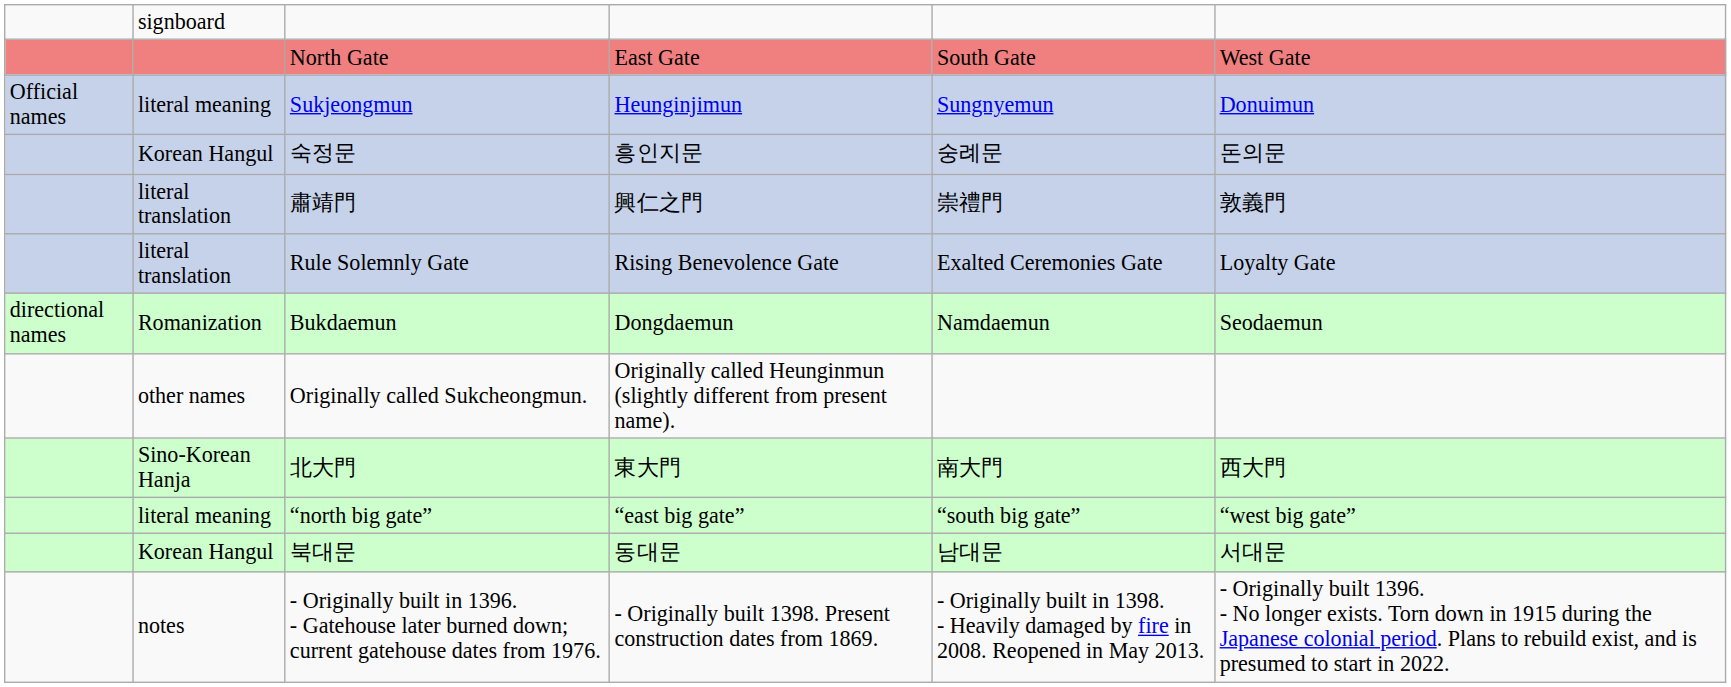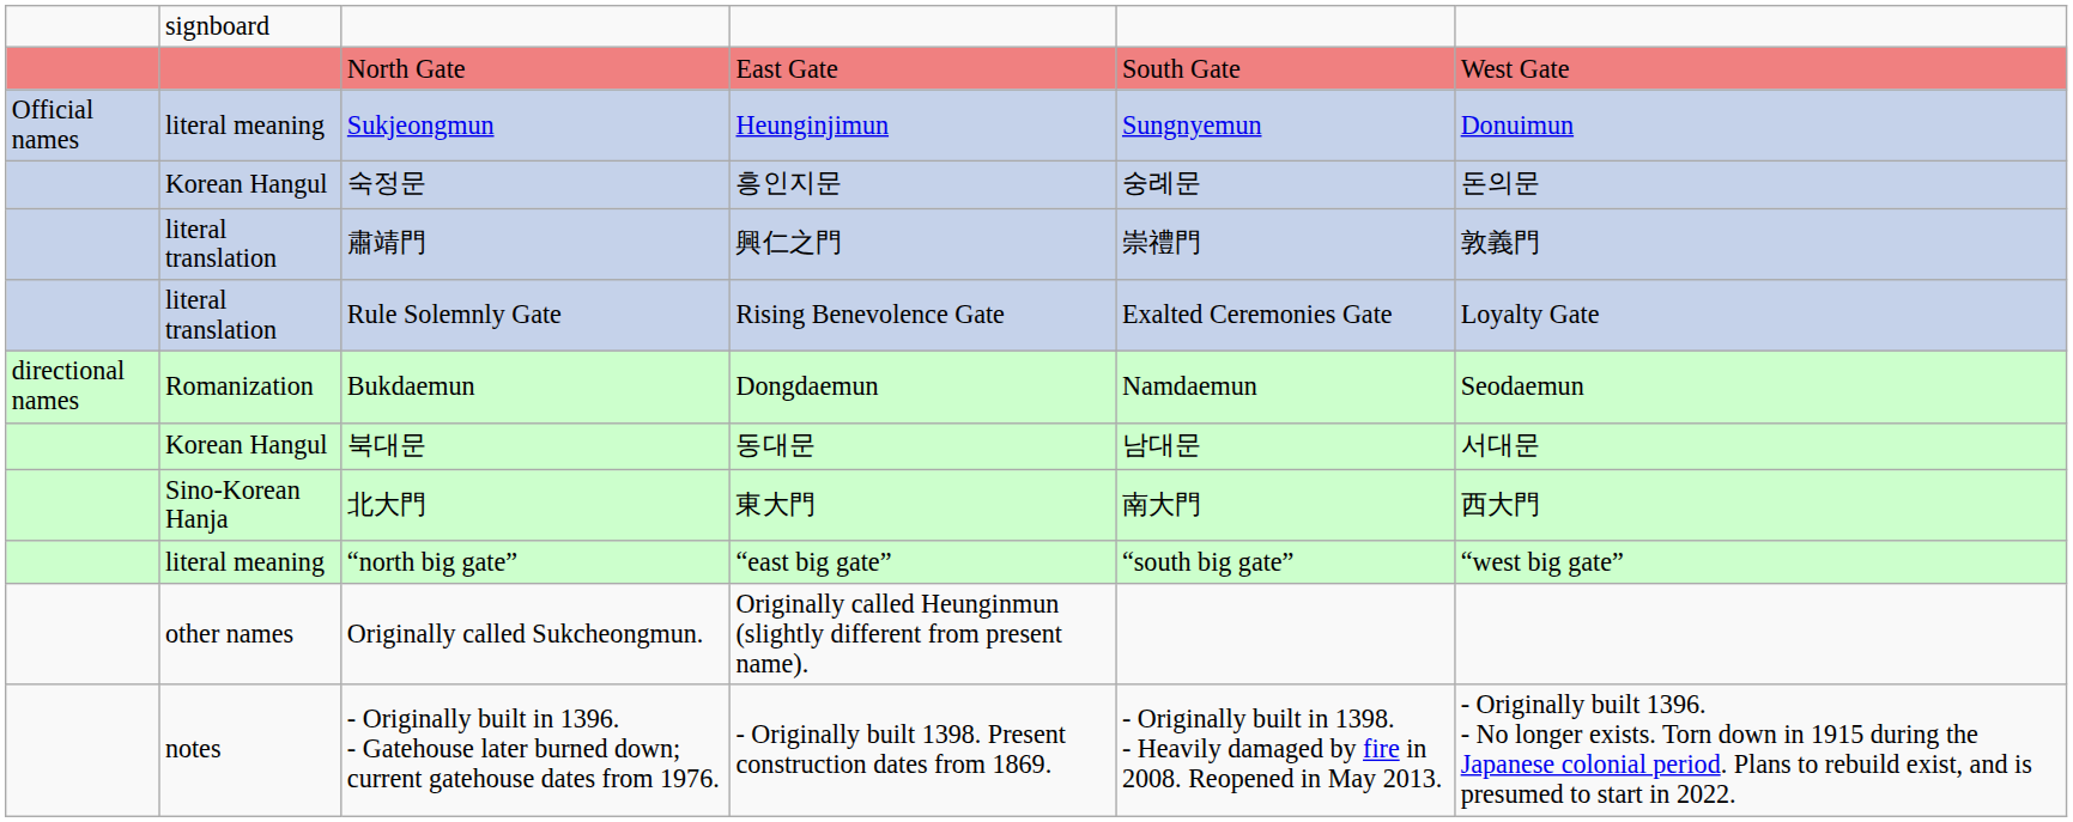rows swapped: 북대문 <-> Originally called Sukcheongmun.
